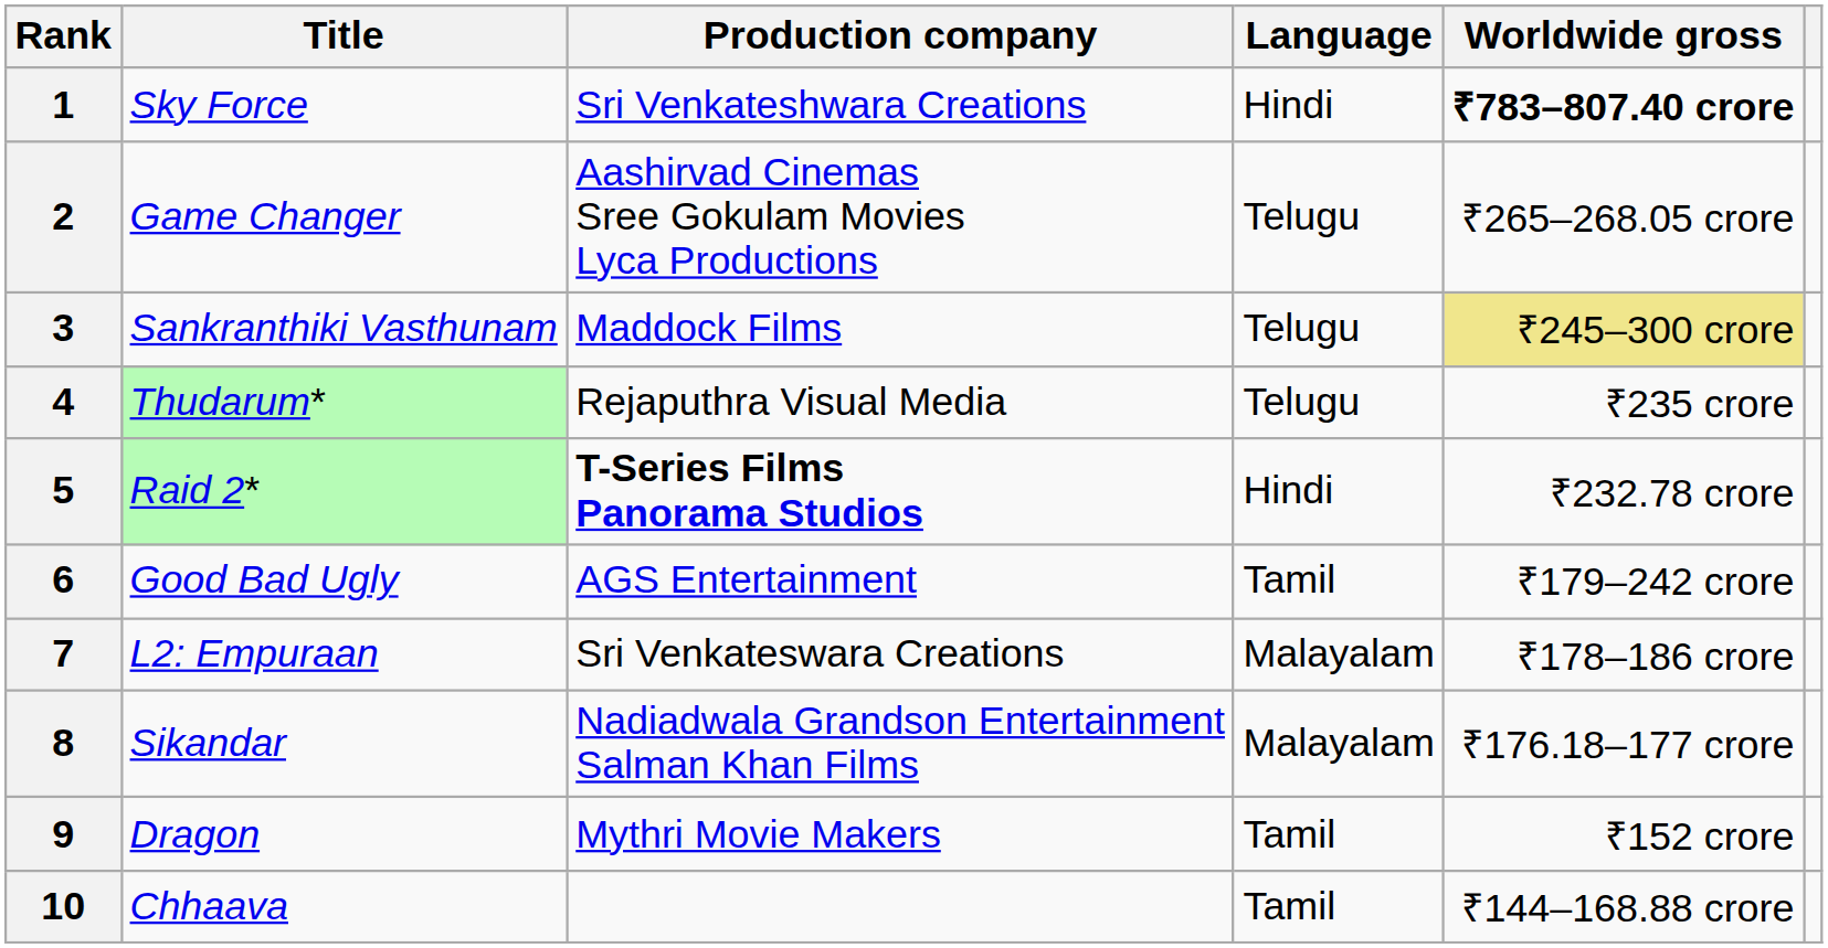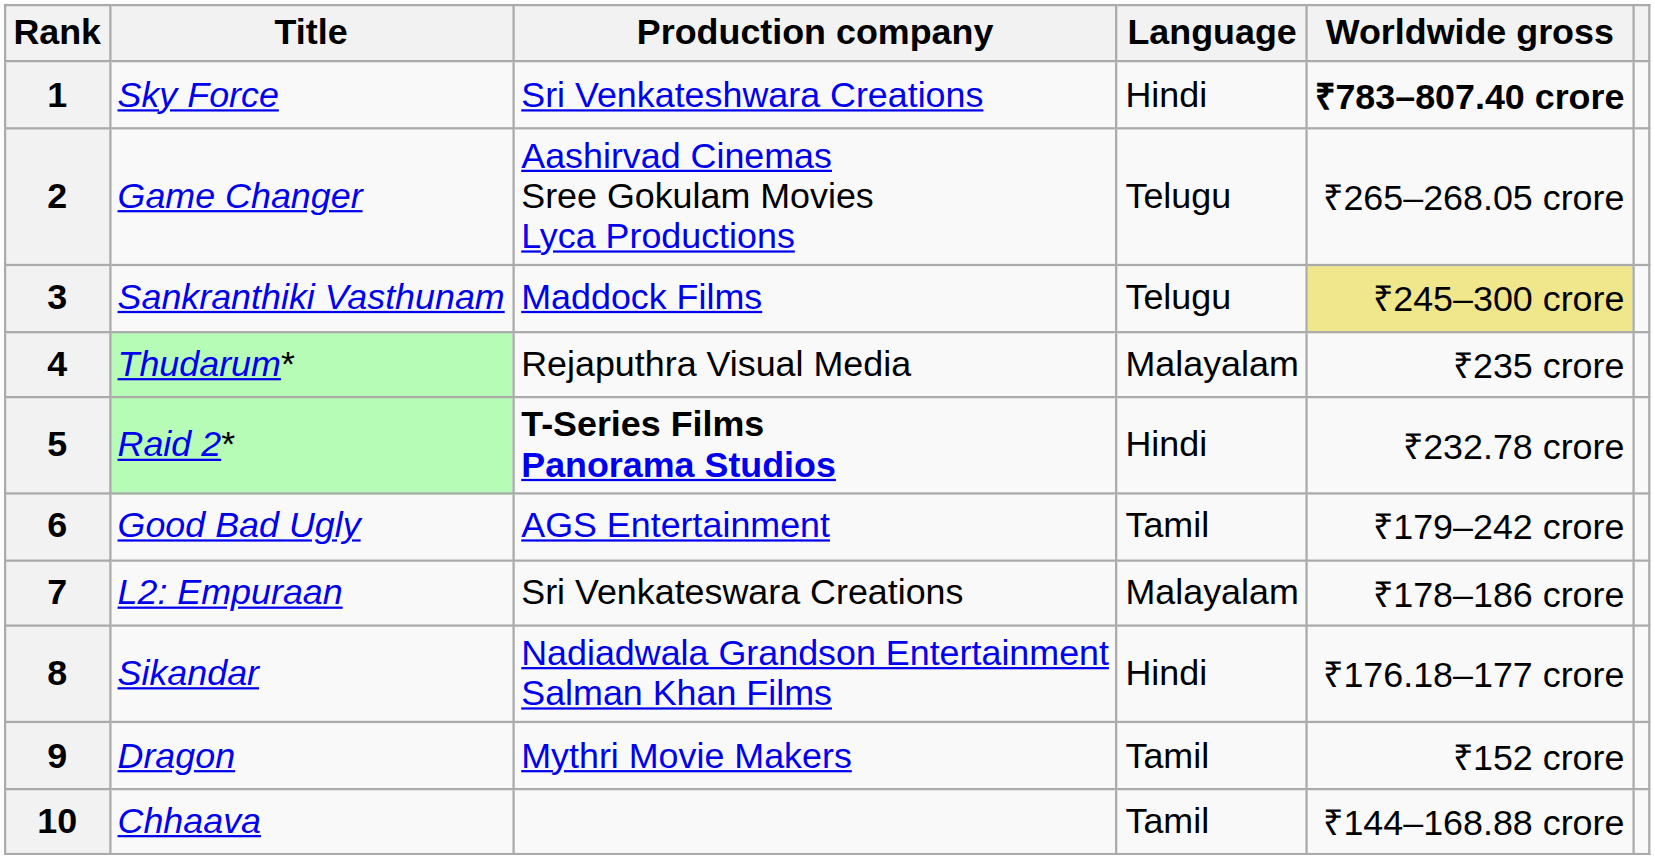4 | Language: Telugu -> Malayalam
8 | Language: Malayalam -> Hindi
